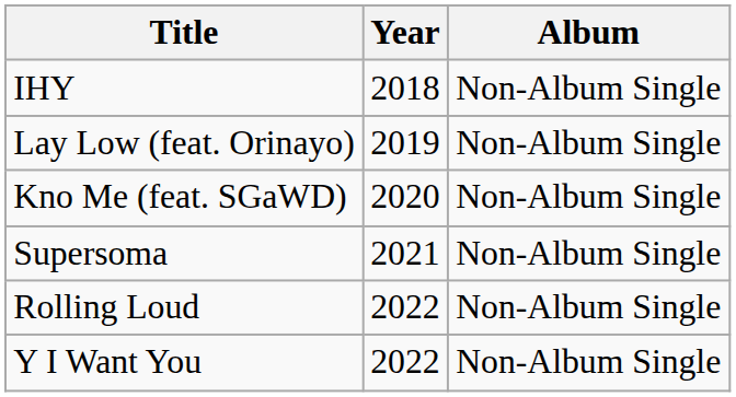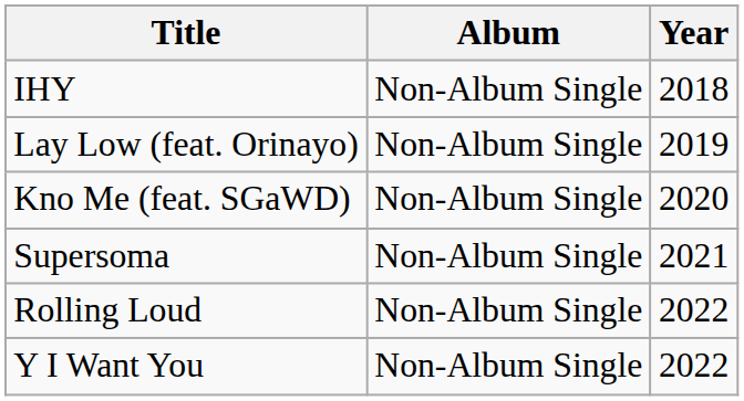columns swapped: Year <-> Album
